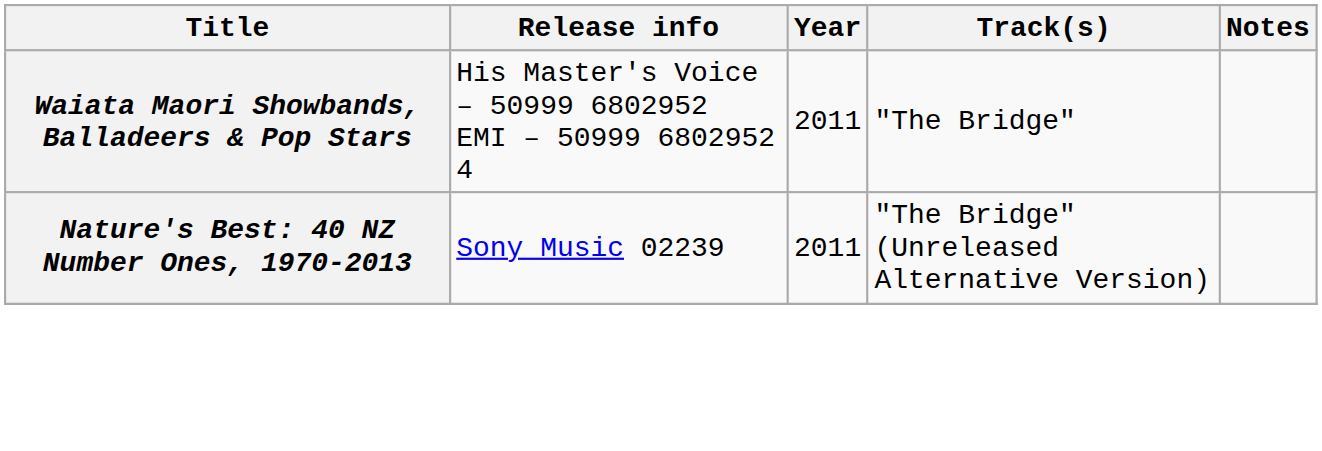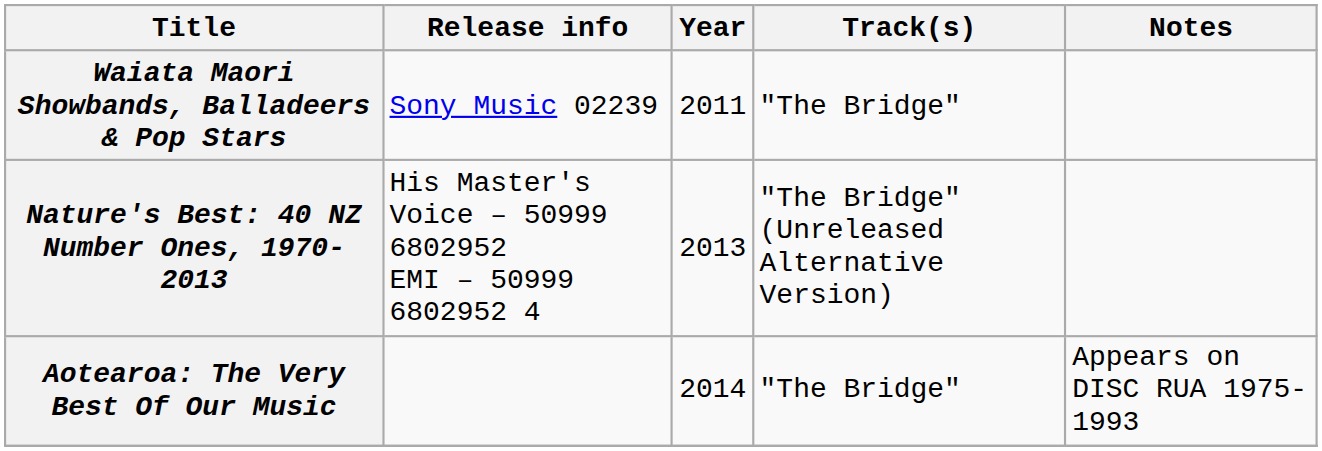Waiata Maori Showbands, Balladeers & Pop Stars | Release info: His Master's Voice – 50999 6802952 EMI – 50999 6802952 4 -> Sony Music 02239
Nature's Best: 40 NZ Number Ones, 1970-2013 | Release info: Sony Music 02239 -> His Master's Voice – 50999 6802952 EMI – 50999 6802952 4
Nature's Best: 40 NZ Number Ones, 1970-2013 | Year: 2011 -> 2013
+ row: Aotearoa: The Very Best Of Our Music | 2014 | "The Bridge" | Appears on DISC RUA 1975-1993
